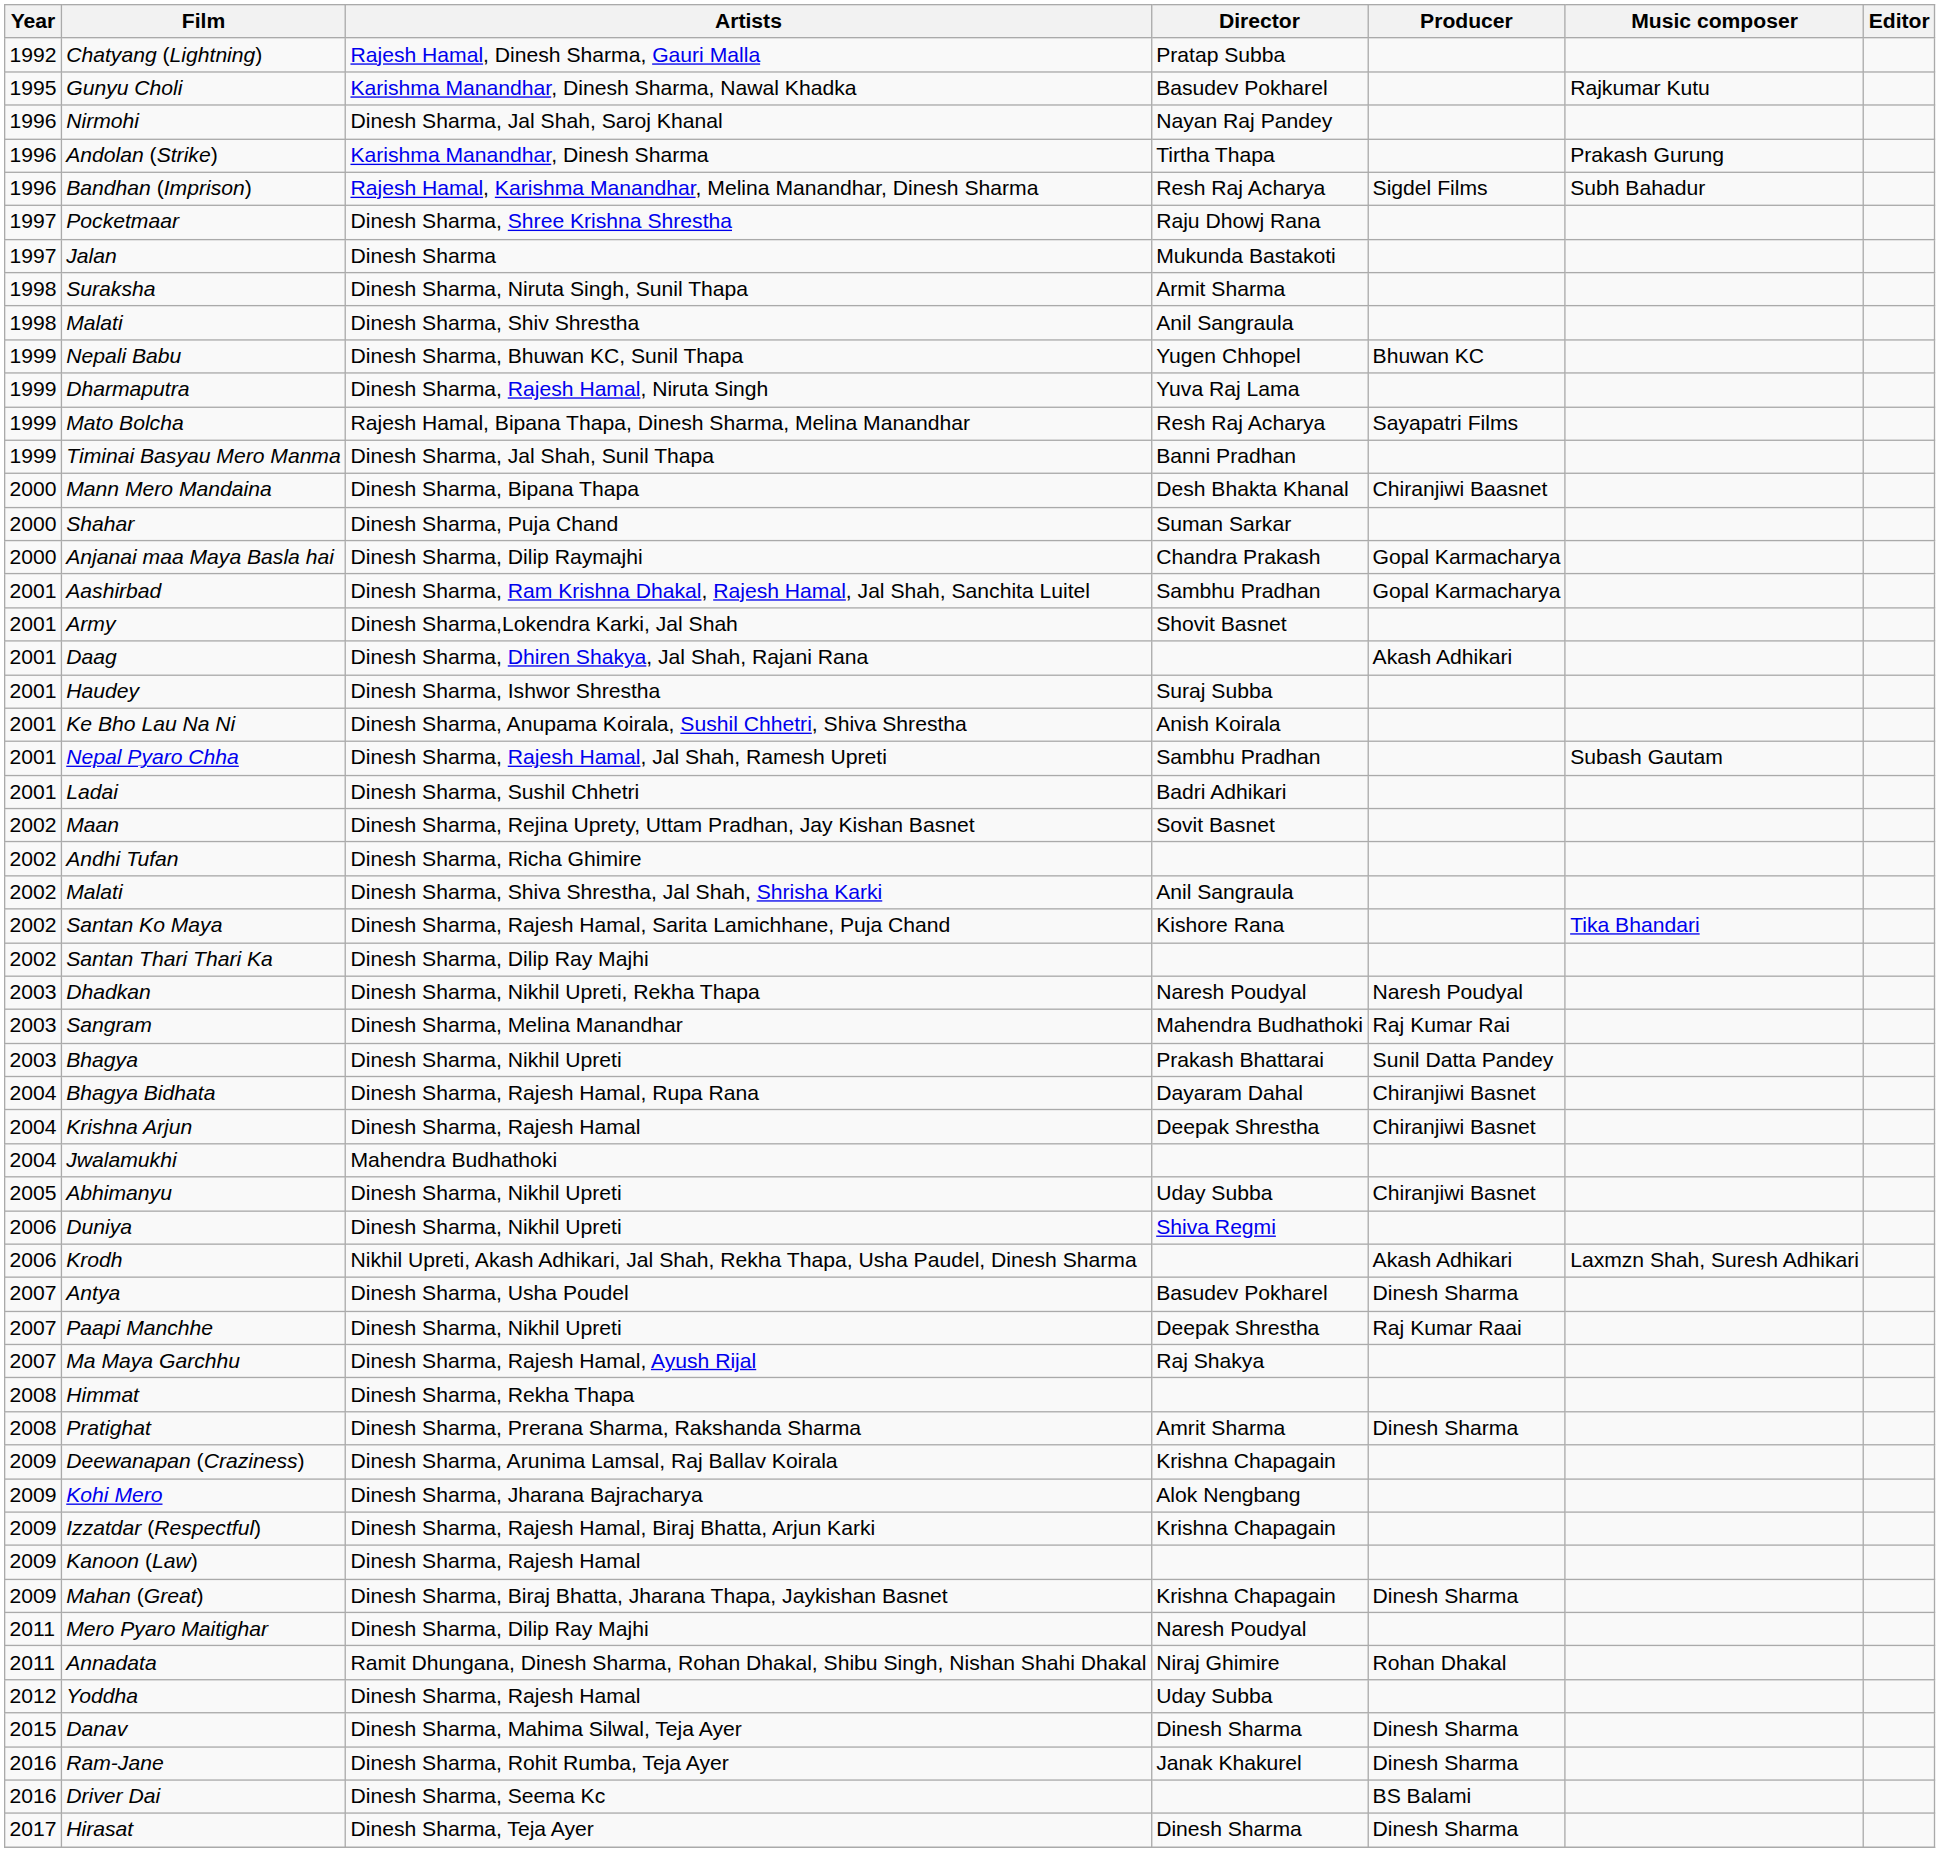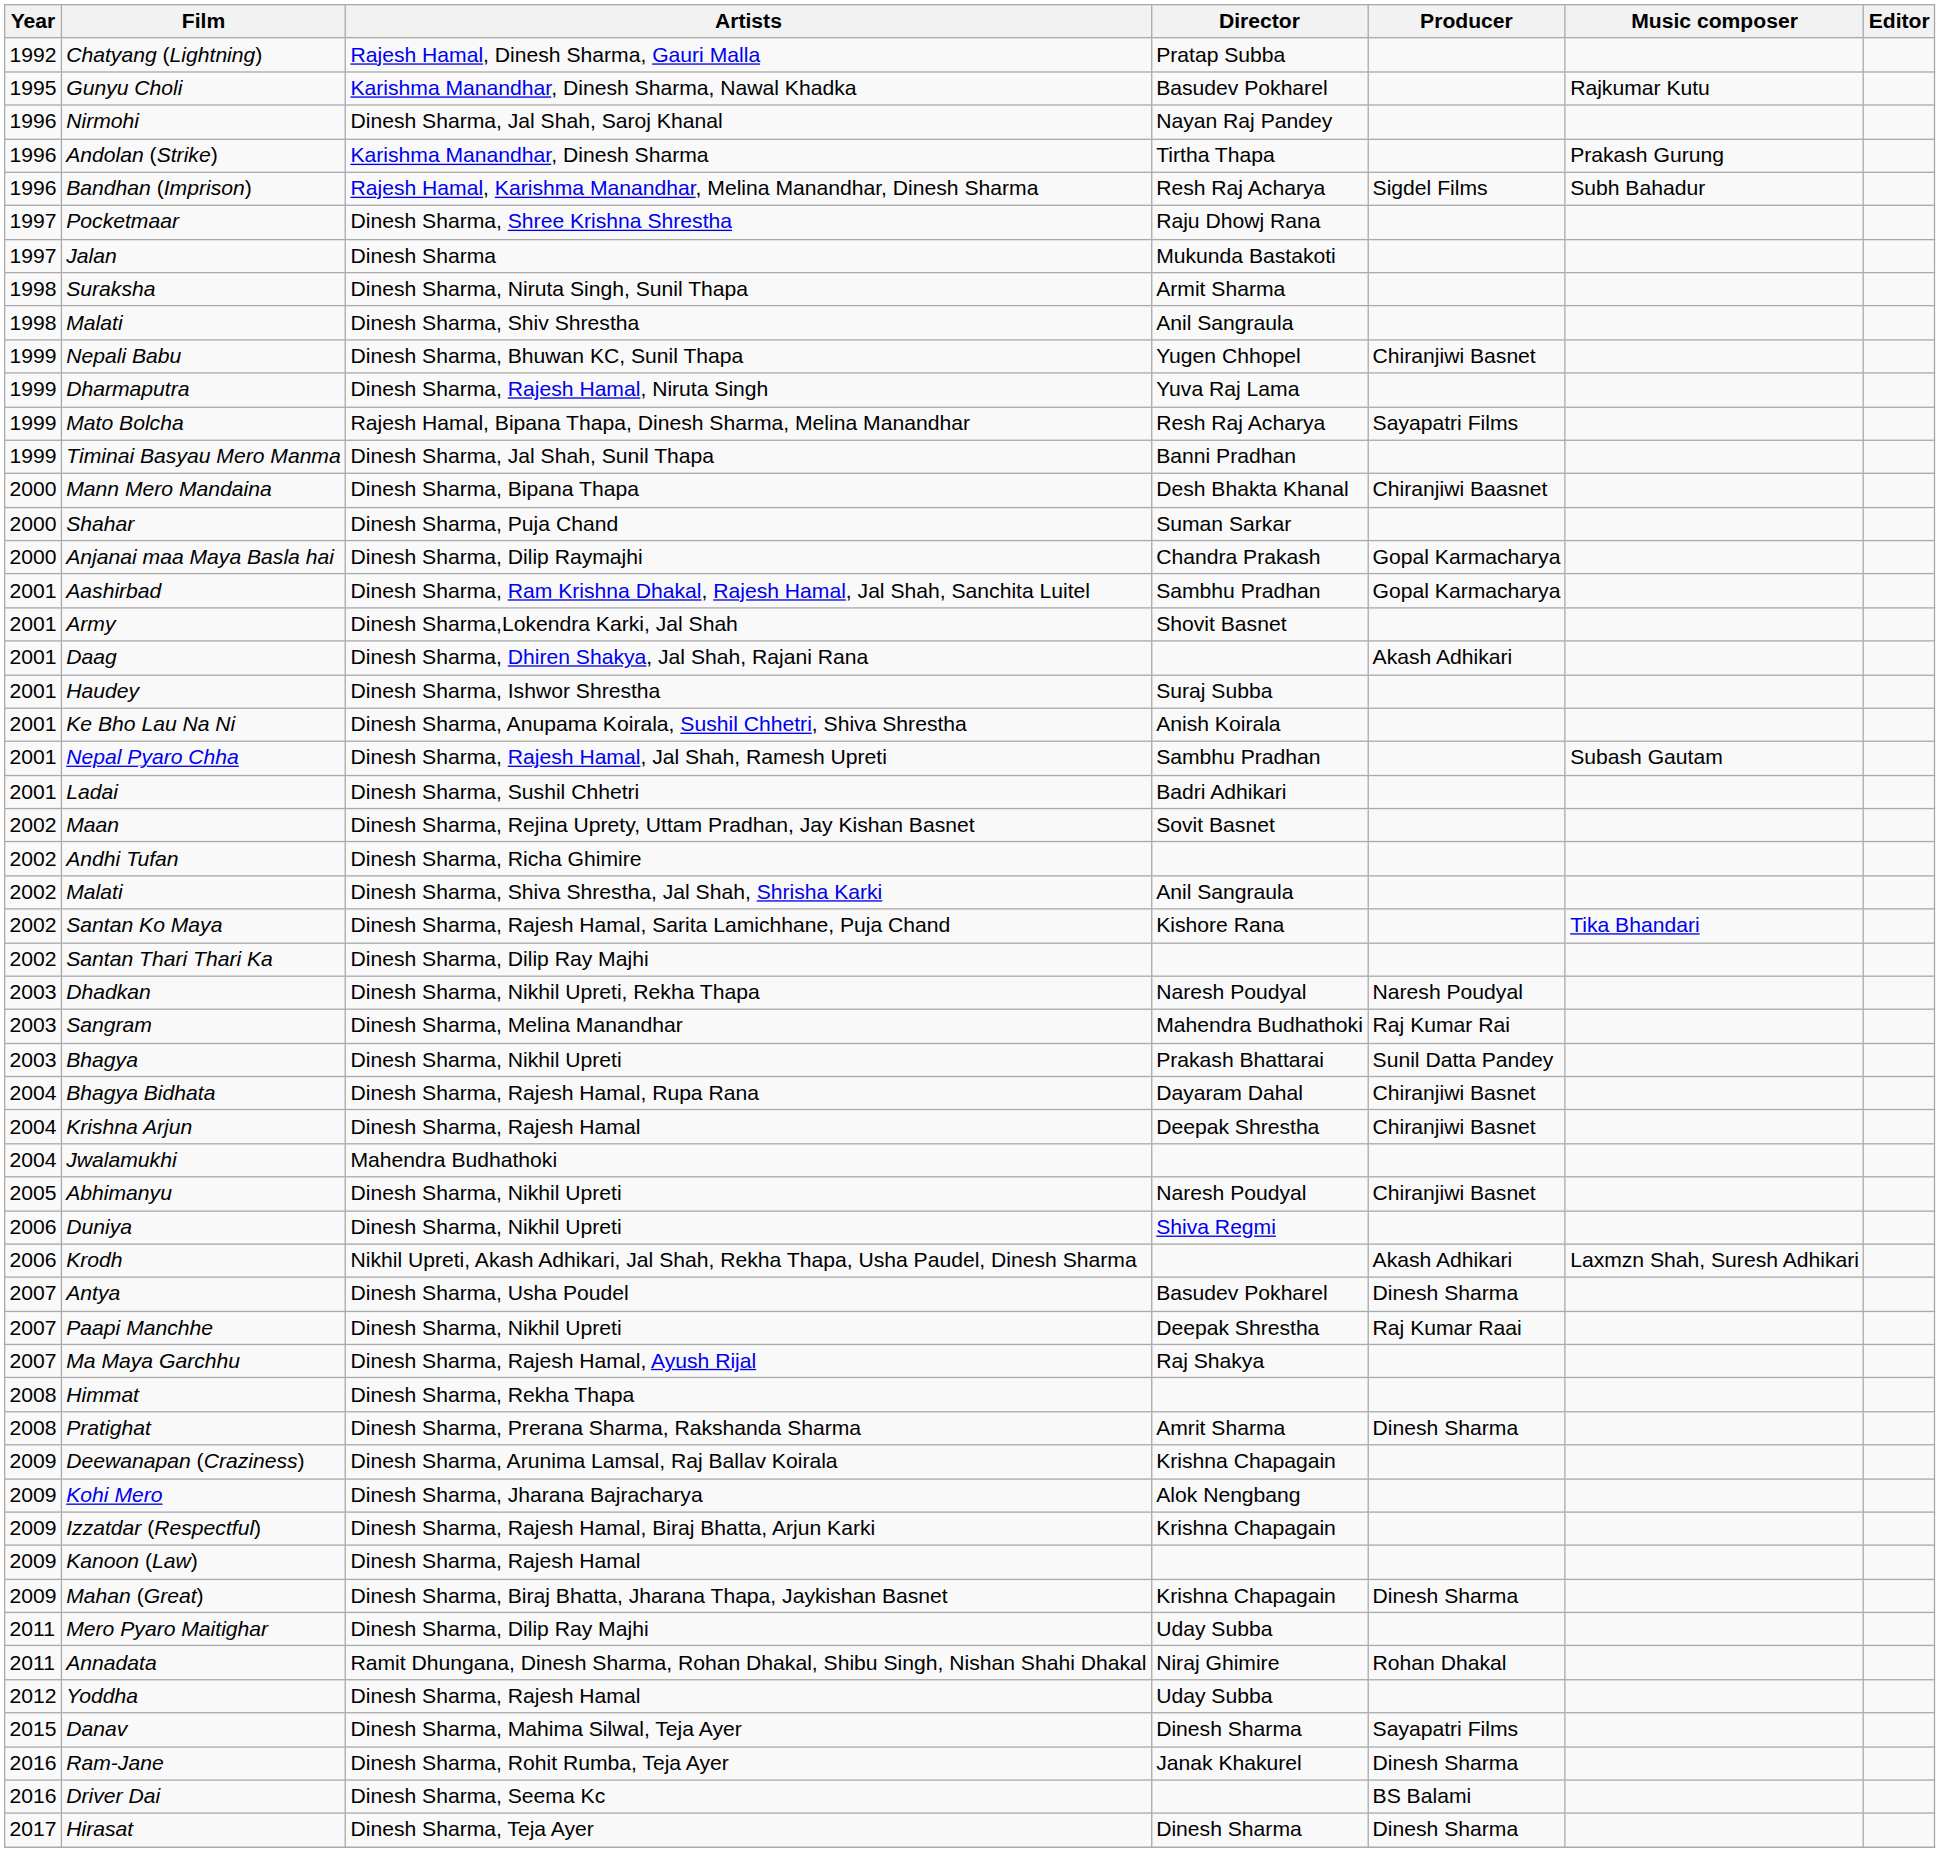Nepali Babu | Producer: Bhuwan KC -> Chiranjiwi Basnet
Abhimanyu | Director: Uday Subba -> Naresh Poudyal
Mero Pyaro Maitighar | Director: Naresh Poudyal -> Uday Subba
Danav | Producer: Dinesh Sharma -> Sayapatri Films
